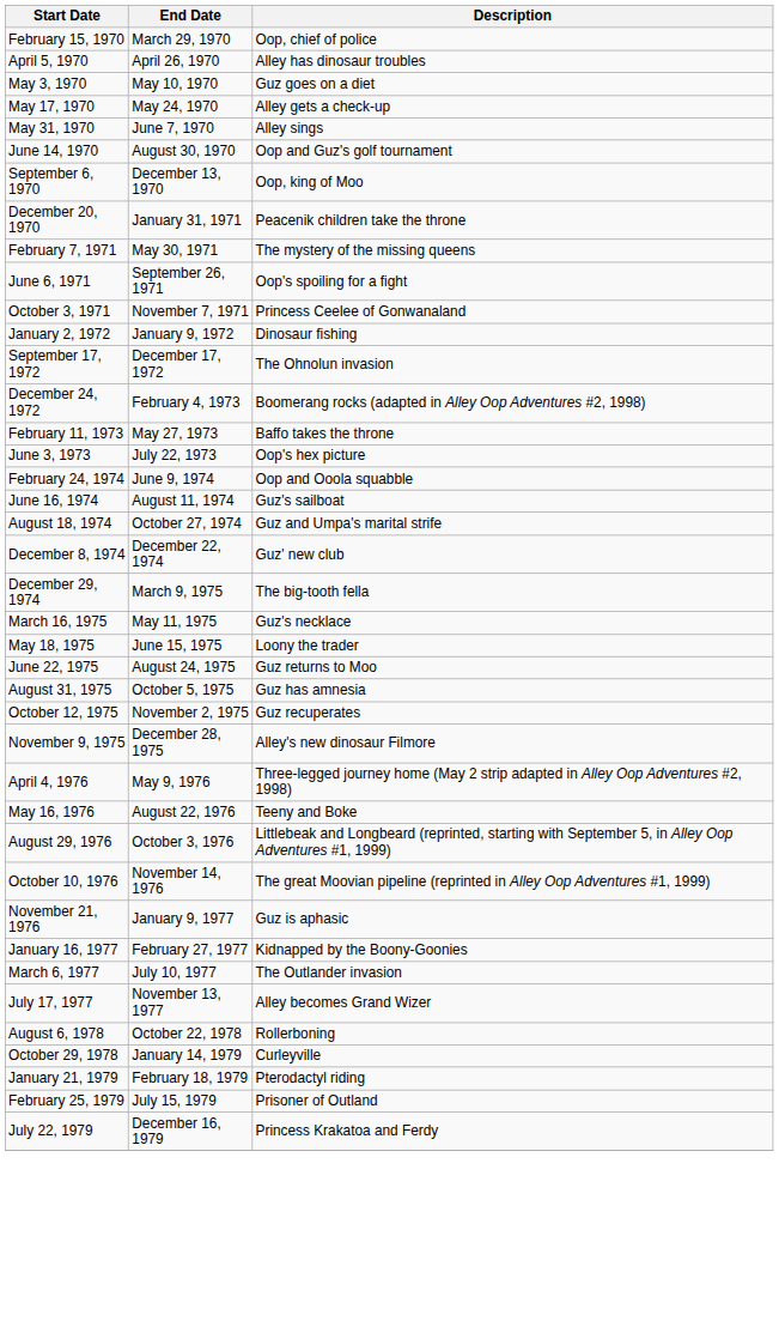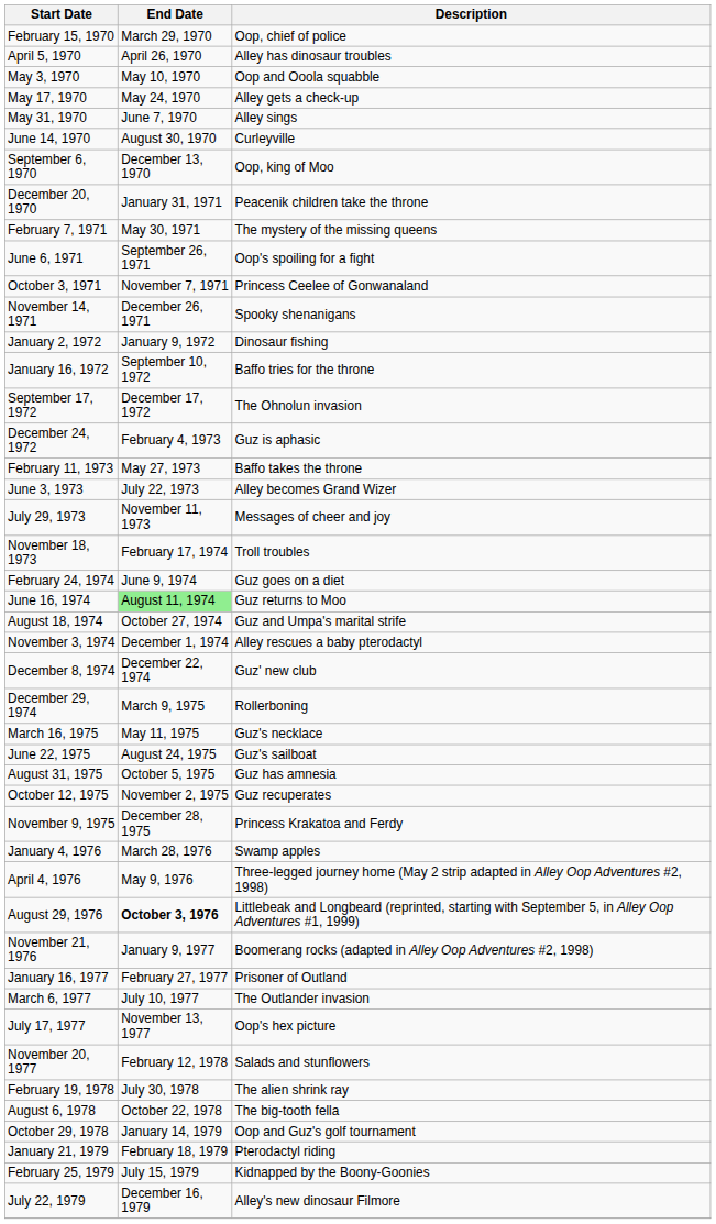May 3, 1970 | Description: Guz goes on a diet -> Oop and Ooola squabble
June 14, 1970 | Description: Oop and Guz's golf tournament -> Curleyville
+ row: November 14, 1971 | December 26, 1971 | Spooky shenanigans
+ row: January 16, 1972 | September 10, 1972 | Baffo tries for the throne
December 24, 1972 | Description: Boomerang rocks (adapted in Alley Oop Adventures #2, 1998) -> Guz is aphasic
June 3, 1973 | Description: Oop's hex picture -> Alley becomes Grand Wizer
+ row: July 29, 1973 | November 11, 1973 | Messages of cheer and joy
+ row: November 18, 1973 | February 17, 1974 | Troll troubles
February 24, 1974 | Description: Oop and Ooola squabble -> Guz goes on a diet
June 16, 1974 | End Date: no background -> lightgreen background
June 16, 1974 | Description: Guz's sailboat -> Guz returns to Moo
+ row: November 3, 1974 | December 1, 1974 | Alley rescues a baby pterodactyl
December 29, 1974 | Description: The big-tooth fella -> Rollerboning
- row: May 18, 1975 | June 15, 1975 | Loony the trader
June 22, 1975 | Description: Guz returns to Moo -> Guz's sailboat
November 9, 1975 | Description: Alley's new dinosaur Filmore -> Princess Krakatoa and Ferdy
+ row: January 4, 1976 | March 28, 1976 | Swamp apples
- row: May 16, 1976 | August 22, 1976 | Teeny and Boke
August 29, 1976 | End Date: normal -> bold
- row: October 10, 1976 | November 14, 1976 | The great Moovian pipeline (reprinted in Alley Oop Adventures #1, 1999)
November 21, 1976 | Description: Guz is aphasic -> Boomerang rocks (adapted in Alley Oop Adventures #2, 1998)
January 16, 1977 | Description: Kidnapped by the Boony-Goonies -> Prisoner of Outland
July 17, 1977 | Description: Alley becomes Grand Wizer -> Oop's hex picture
+ row: November 20, 1977 | February 12, 1978 | Salads and stunflowers
+ row: February 19, 1978 | July 30, 1978 | The alien shrink ray
August 6, 1978 | Description: Rollerboning -> The big-tooth fella
October 29, 1978 | Description: Curleyville -> Oop and Guz's golf tournament
February 25, 1979 | Description: Prisoner of Outland -> Kidnapped by the Boony-Goonies
July 22, 1979 | Description: Princess Krakatoa and Ferdy -> Alley's new dinosaur Filmore
